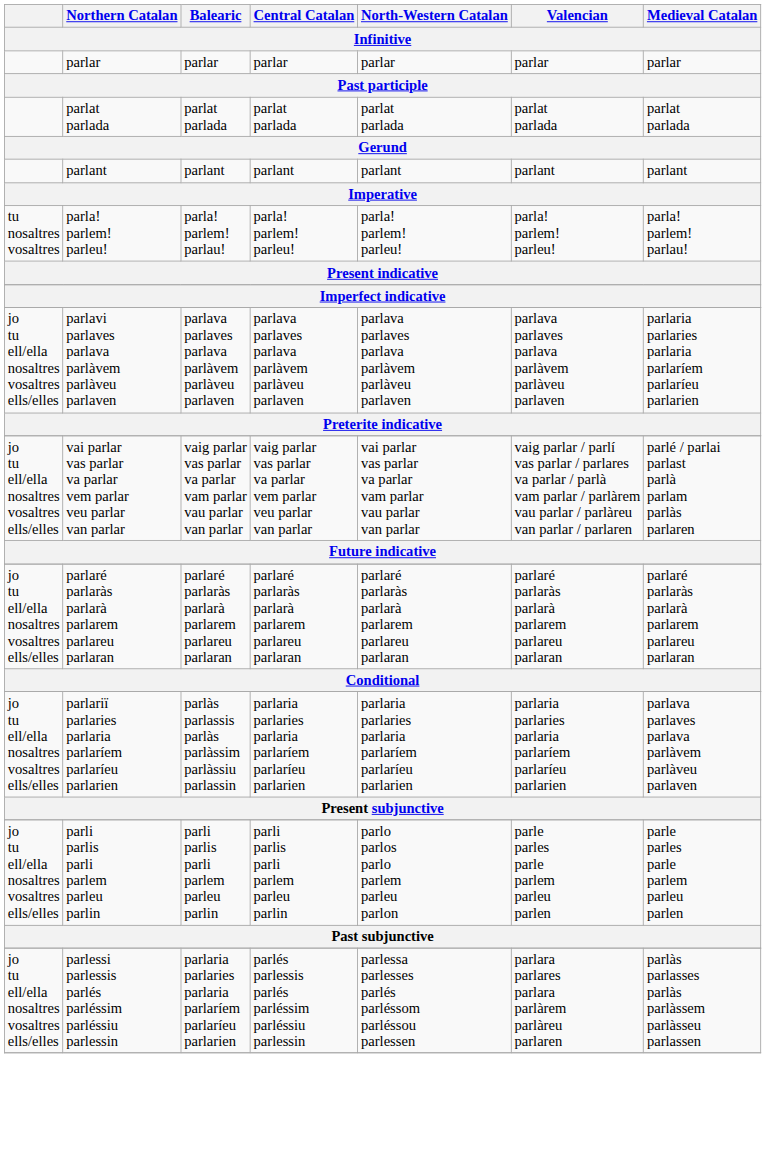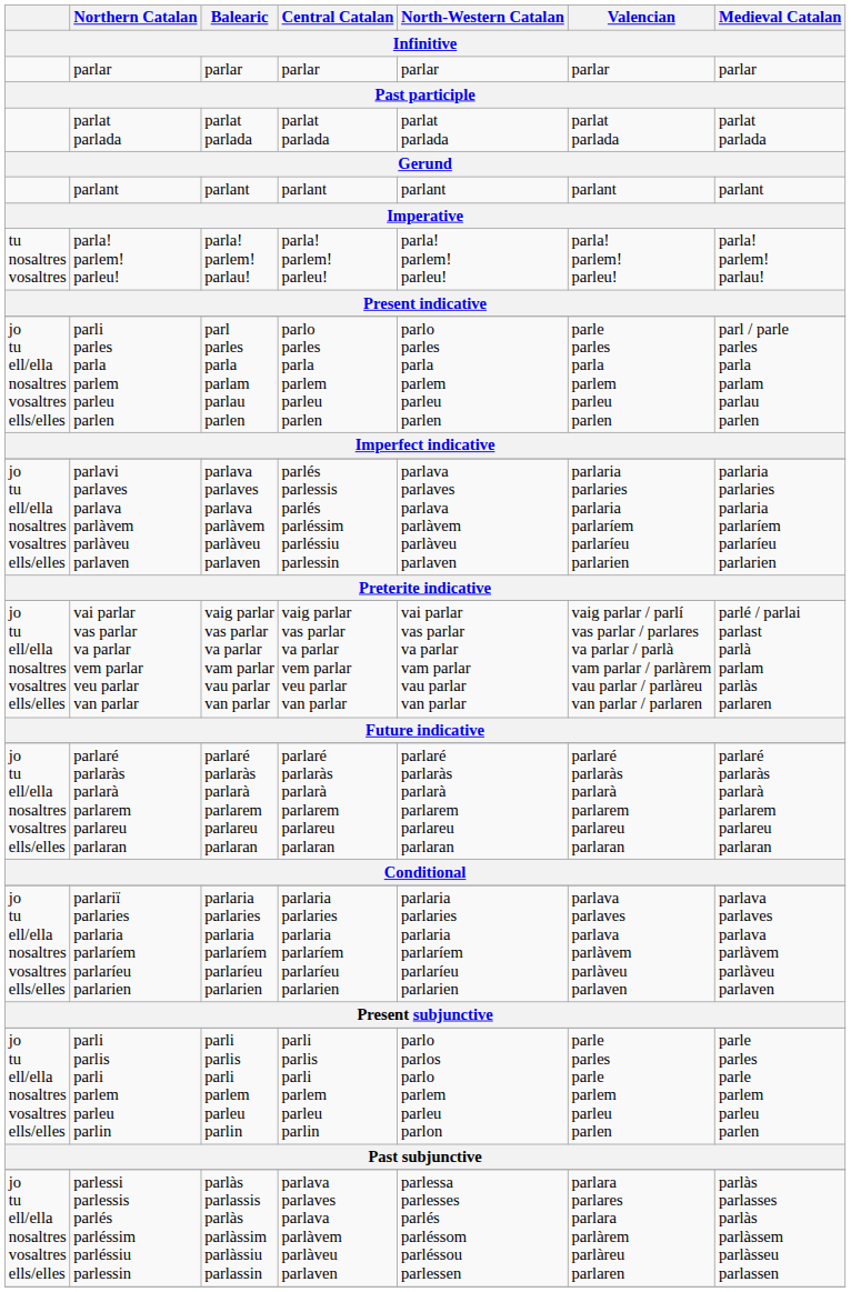+ row: jo tu ell/ella nosaltres vosaltres ells/elles | parli parles parla parlem parleu parlen | parl parles parla parlam parlau parlen | parlo parles parla parlem parleu parlen | parlo parles parla parlem parleu parlen | parle parles parla parlem parleu parlen | parl / parle parles parla parlam parlau parlen
parlavi parlaves parlava parlàvem parlàveu parlaven | Central Catalan: parlava parlaves parlava parlàvem parlàveu parlaven -> parlés parlessis parlés parléssim parléssiu parlessin
parlavi parlaves parlava parlàvem parlàveu parlaven | Valencian: parlava parlaves parlava parlàvem parlàveu parlaven -> parlaria parlaries parlaria parlaríem parlaríeu parlarien
parlariï parlaries parlaria parlaríem parlaríeu parlarien | Balearic: parlàs parlassis parlàs parlàssim parlàssiu parlassin -> parlaria parlaries parlaria parlaríem parlaríeu parlarien
parlariï parlaries parlaria parlaríem parlaríeu parlarien | Valencian: parlaria parlaries parlaria parlaríem parlaríeu parlarien -> parlava parlaves parlava parlàvem parlàveu parlaven
parlessi parlessis parlés parléssim parléssiu parlessin | Balearic: parlaria parlaries parlaria parlaríem parlaríeu parlarien -> parlàs parlassis parlàs parlàssim parlàssiu parlassin
parlessi parlessis parlés parléssim parléssiu parlessin | Central Catalan: parlés parlessis parlés parléssim parléssiu parlessin -> parlava parlaves parlava parlàvem parlàveu parlaven
